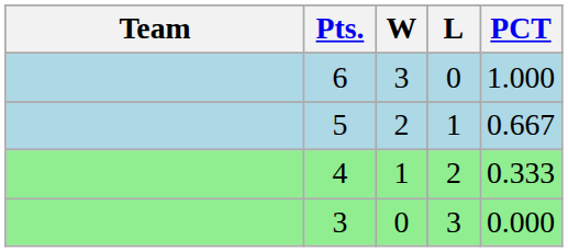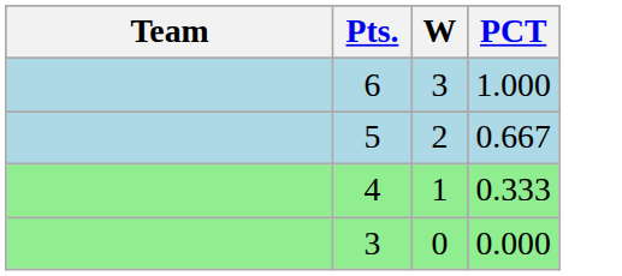- column: L | 0 | 1 | 2 | 3
